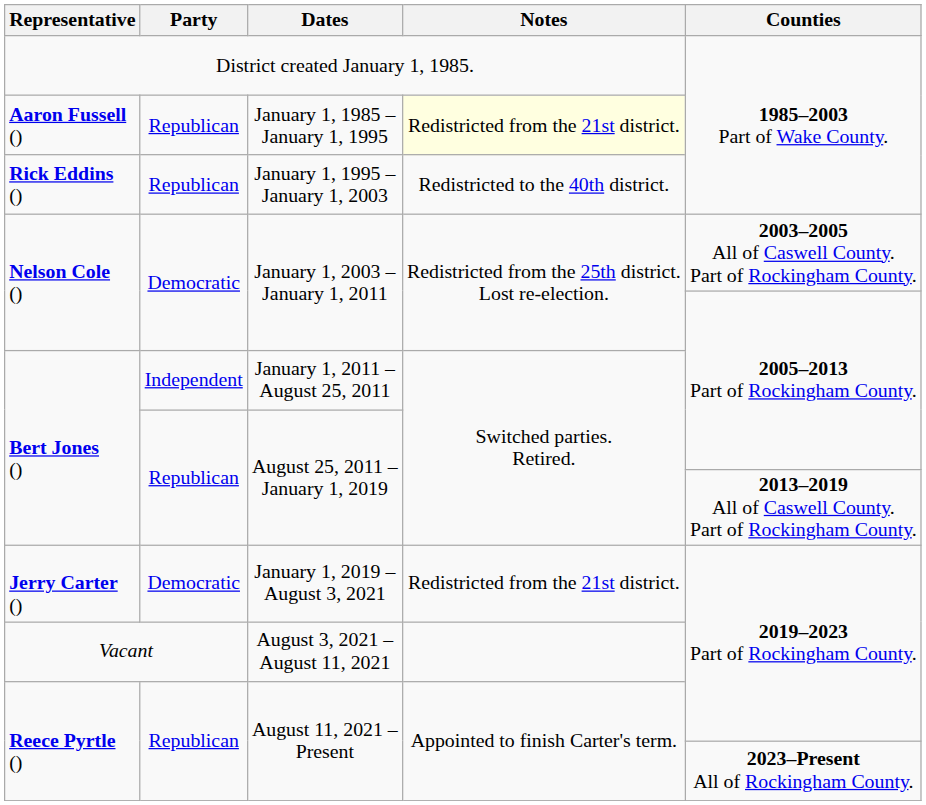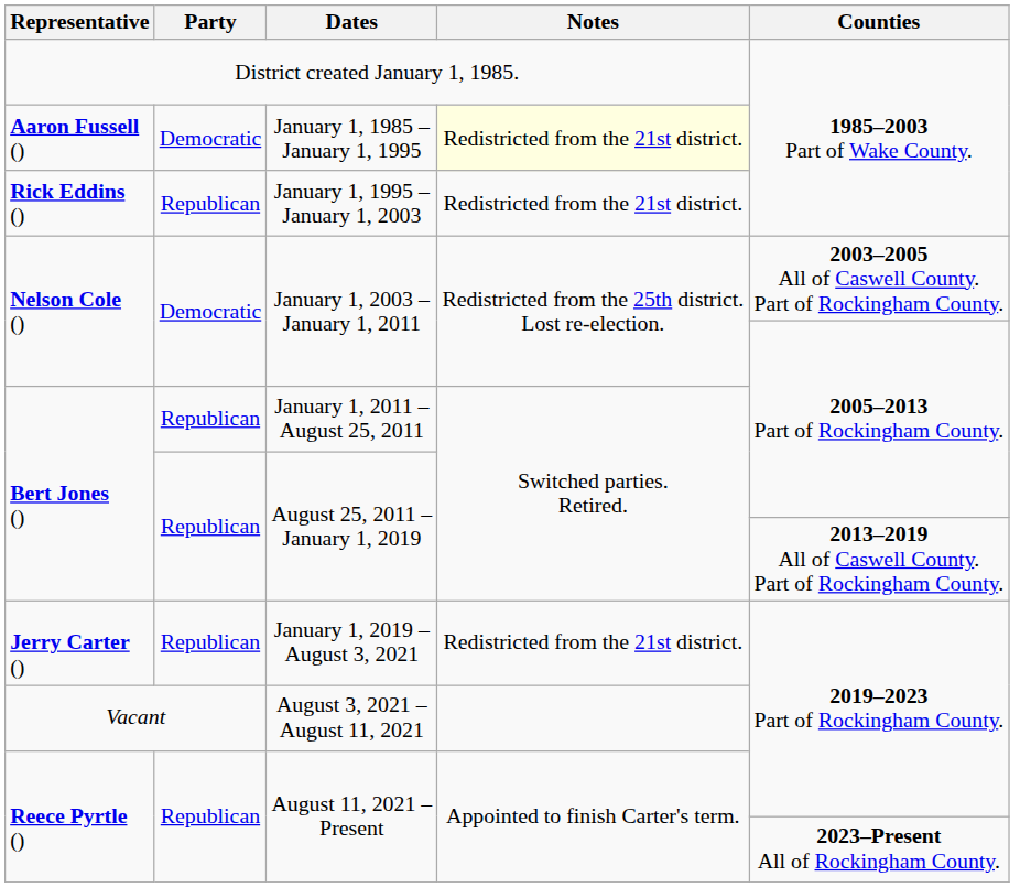January 1, 1985 – January 1, 1995 | Party: Republican -> Democratic
January 1, 1995 – January 1, 2003 | Notes: Redistricted to the 40th district. -> Redistricted from the 21st district.
January 1, 2011 – August 25, 2011 | Party: Independent -> Republican
January 1, 2019 – August 3, 2021 | Party: Democratic -> Republican
